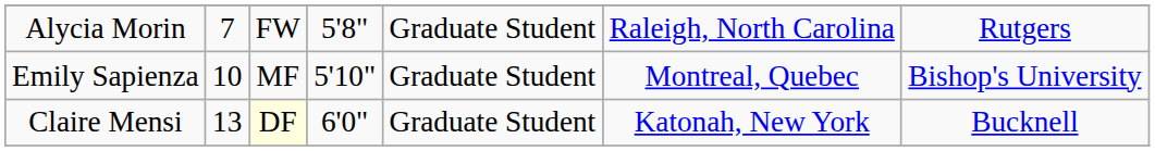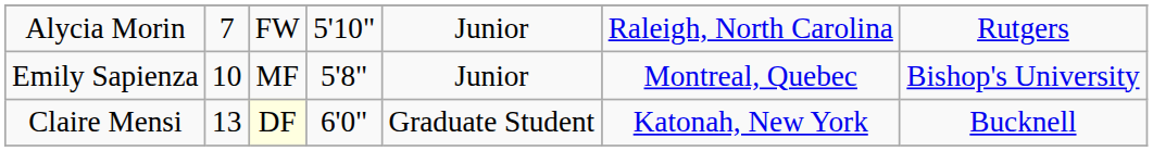Alycia Morin | column 4: 5'8" -> 5'10"
Alycia Morin | column 5: Graduate Student -> Junior
Emily Sapienza | column 4: 5'10" -> 5'8"
Emily Sapienza | column 5: Graduate Student -> Junior
